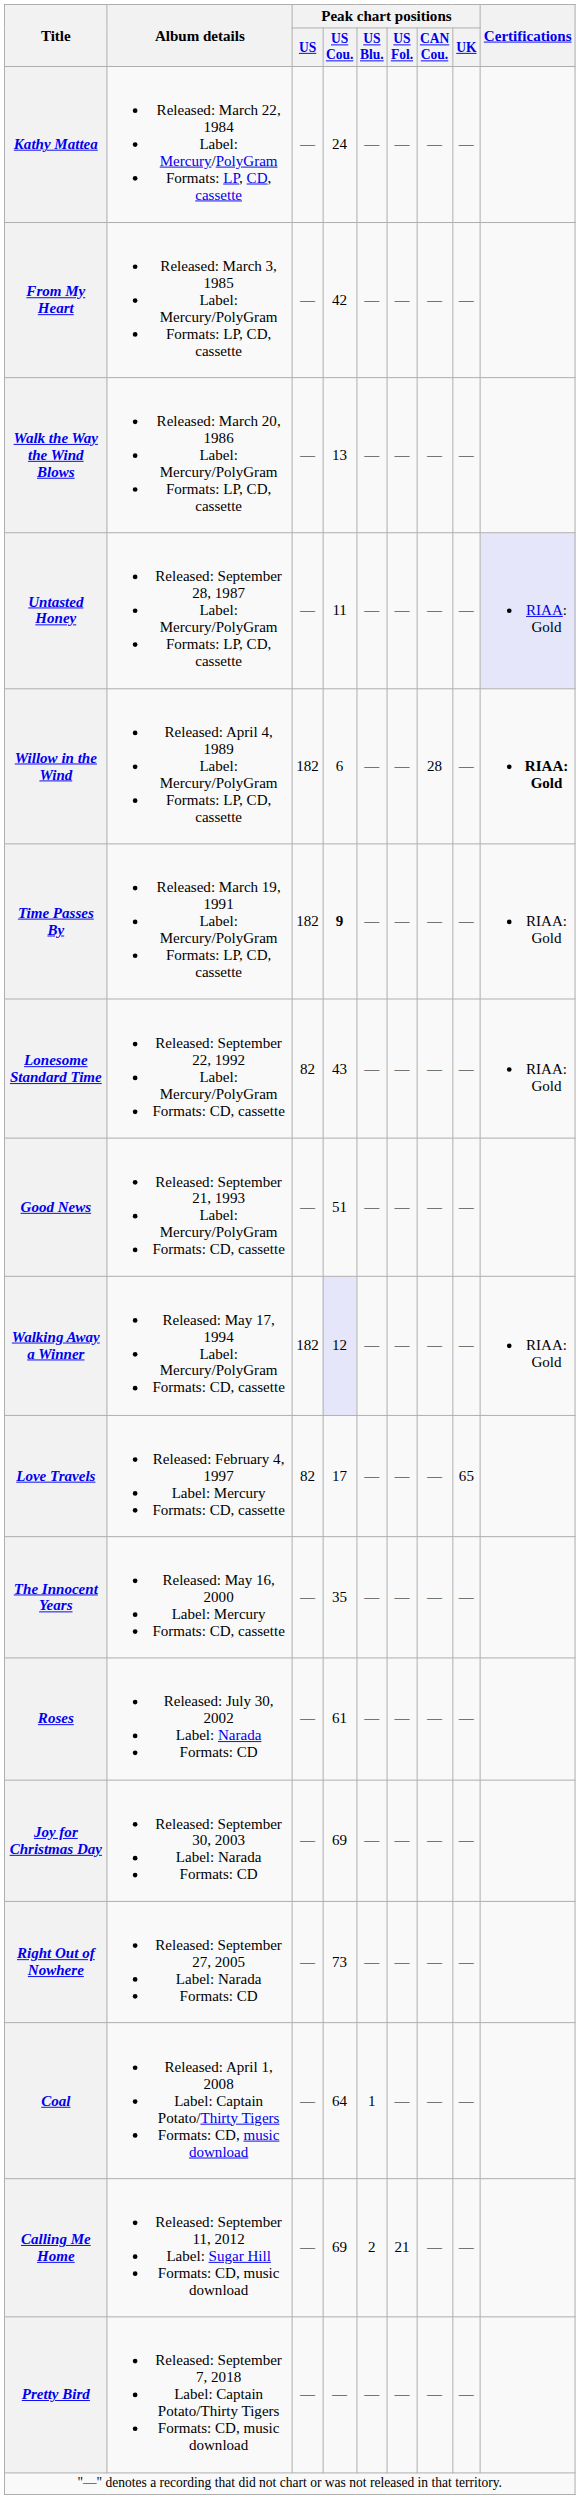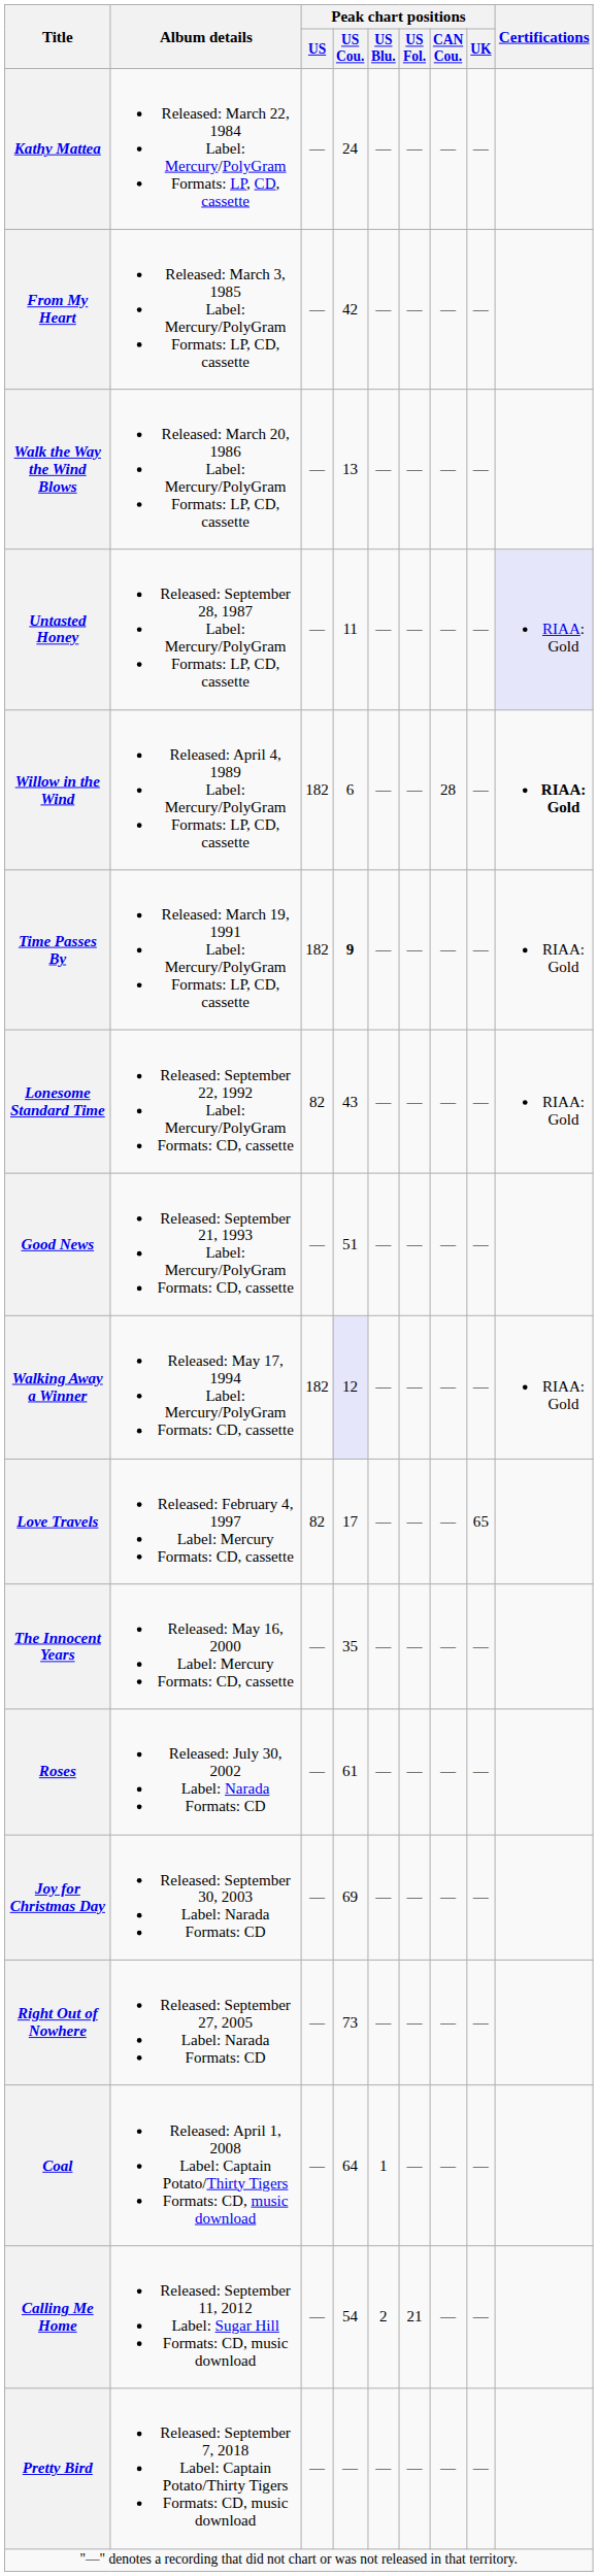Calling Me Home | Peak chart positions / US Cou.: 69 -> 54
